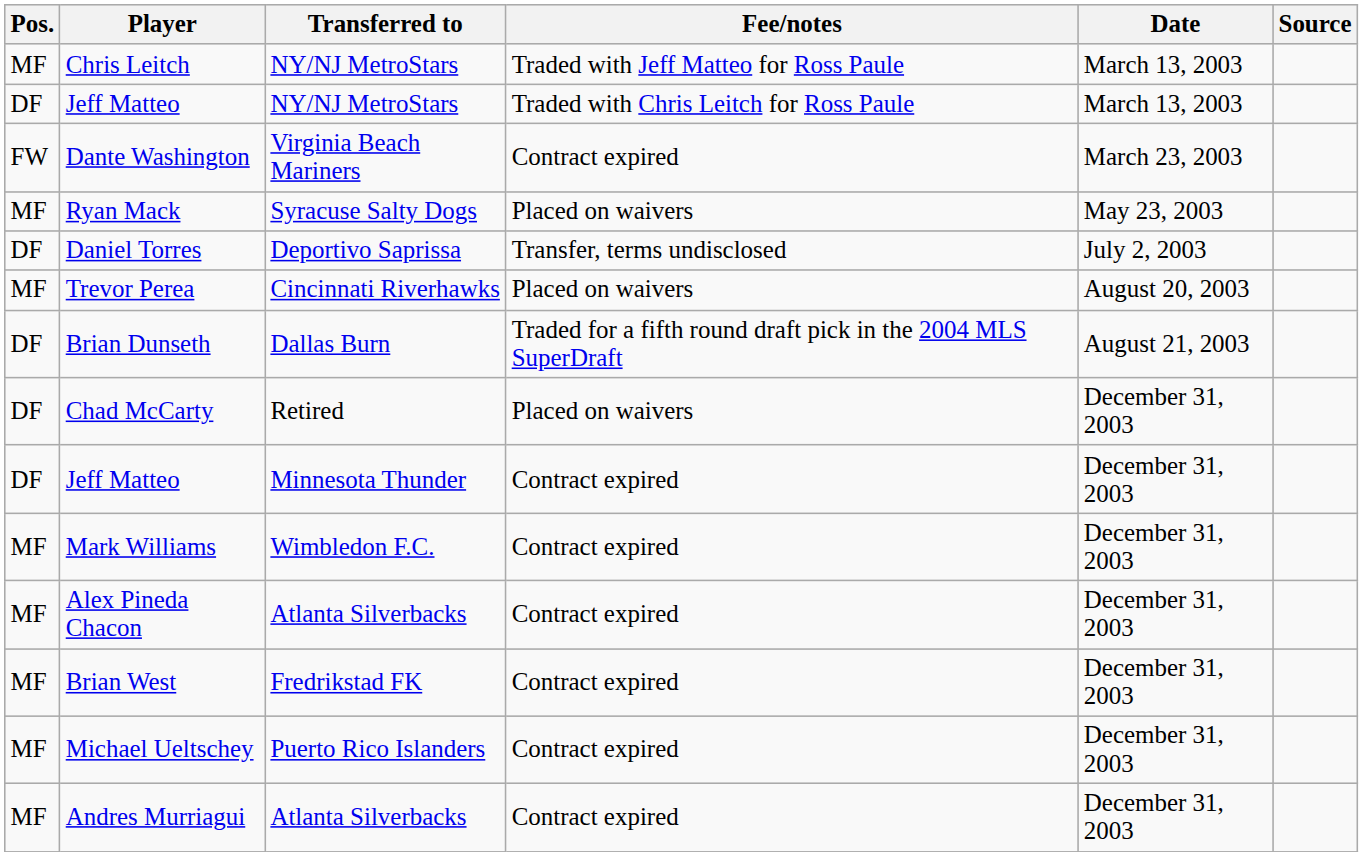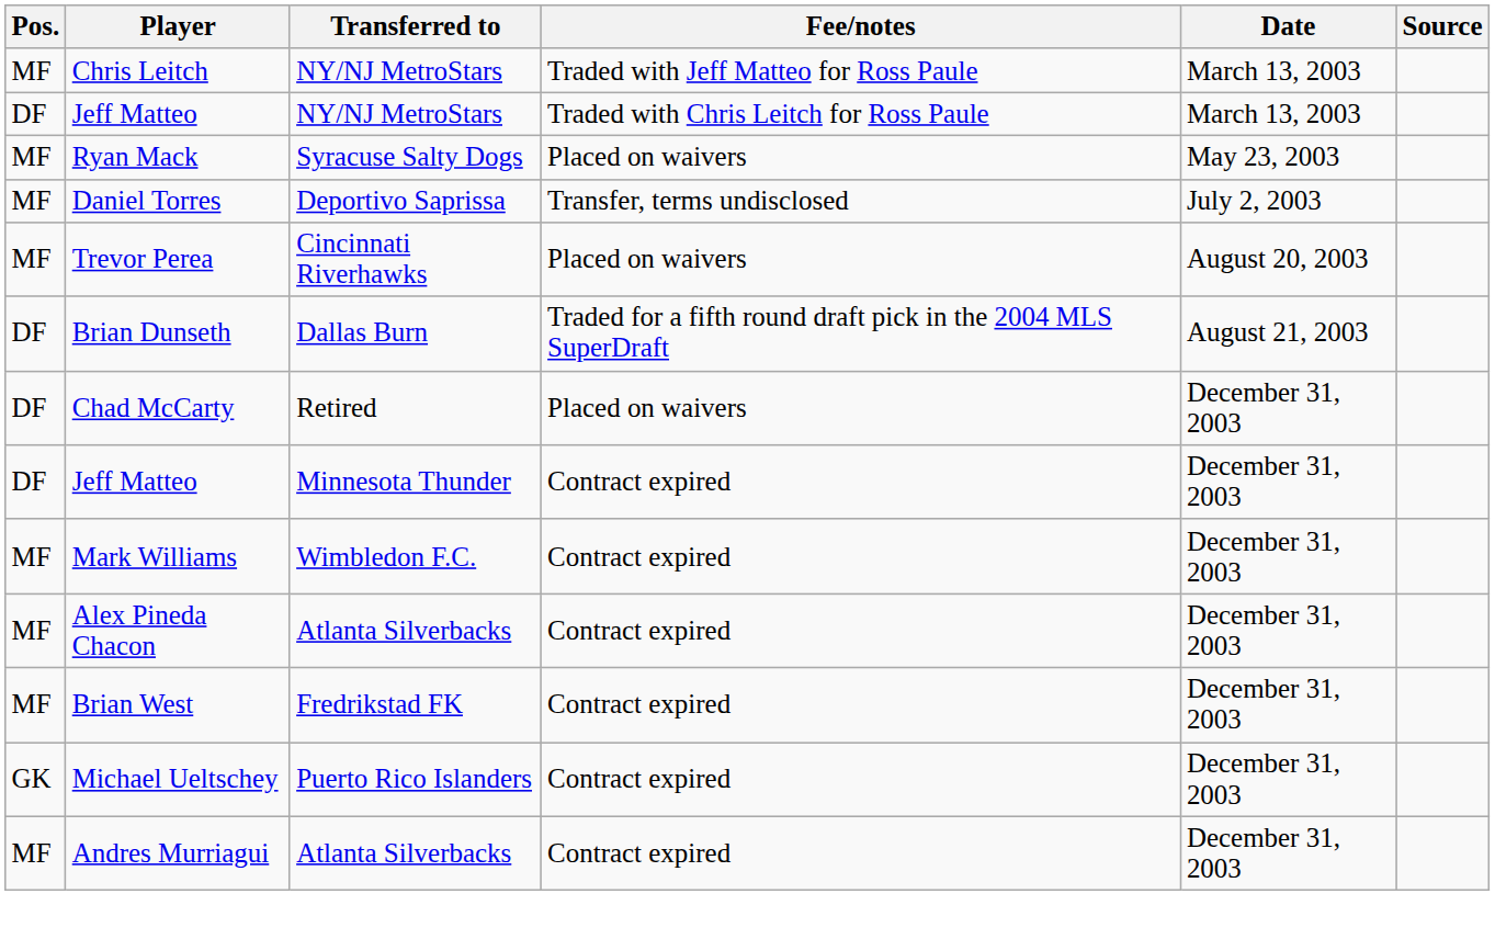- row: FW | Dante Washington | Virginia Beach Mariners | Contract expired | March 23, 2003
Daniel Torres | Pos.: DF -> MF
Michael Ueltschey | Pos.: MF -> GK
